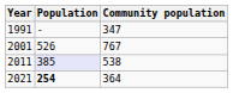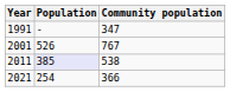2021 | Population: bold -> normal
2021 | Community population: 364 -> 366
